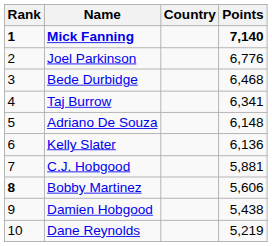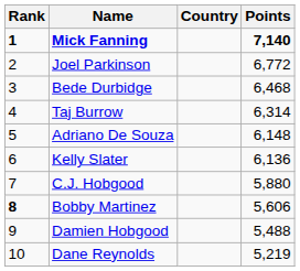Joel Parkinson | Points: 6,776 -> 6,772
Taj Burrow | Points: 6,341 -> 6,314
C.J. Hobgood | Points: 5,881 -> 5,880
Damien Hobgood | Points: 5,438 -> 5,488
